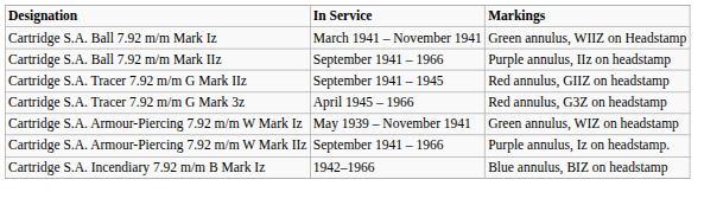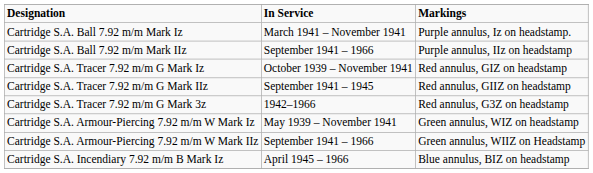Cartridge S.A. Ball 7.92 m/m Mark Iz | Markings: Green annulus, WIIZ on Headstamp -> Purple annulus, Iz on headstamp.
+ row: Cartridge S.A. Tracer 7.92 m/m G Mark Iz | October 1939 – November 1941 | Red annulus, GIZ on headstamp
Cartridge S.A. Tracer 7.92 m/m G Mark 3z | In Service: April 1945 – 1966 -> 1942–1966
Cartridge S.A. Armour-Piercing 7.92 m/m W Mark IIz | Markings: Purple annulus, Iz on headstamp. -> Green annulus, WIIZ on Headstamp
Cartridge S.A. Incendiary 7.92 m/m B Mark Iz | In Service: 1942–1966 -> April 1945 – 1966
